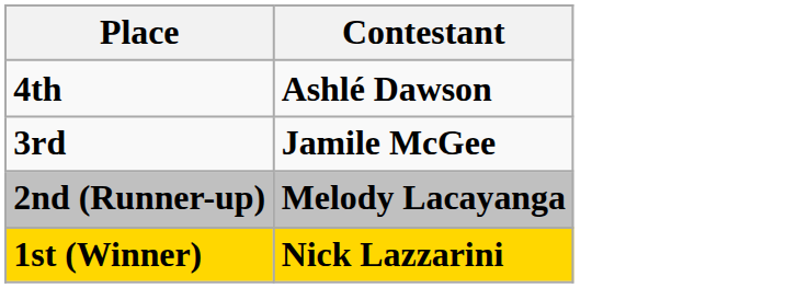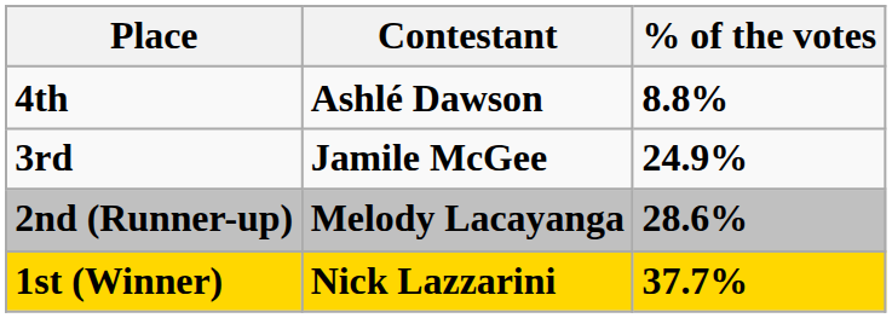+ column: % of the votes | 8.8% | 24.9% | 28.6% | 37.7%
